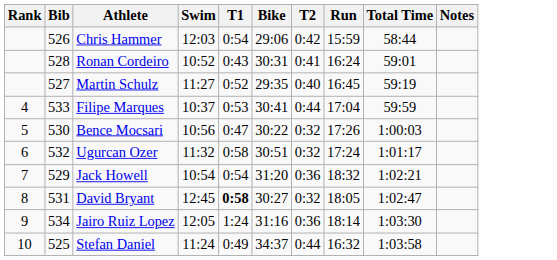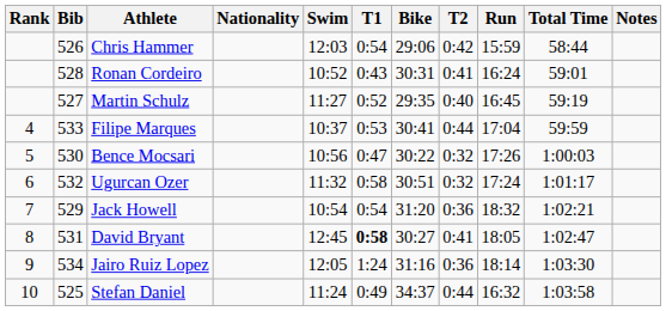+ column: Nationality
David Bryant | T2: 0:32 -> 0:41
